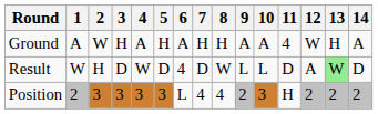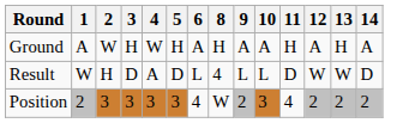- column: 7 | H | D | 4
Ground | 4: A -> W
Ground | 11: 4 -> H
Ground | 12: W -> A
Result | 4: W -> A
Result | 6: 4 -> L
Result | 8: W -> 4
Result | 12: A -> W
Result | 13: lightgreen background -> no background
Position | 6: L -> 4
Position | 8: 4 -> W
Position | 11: H -> 4
